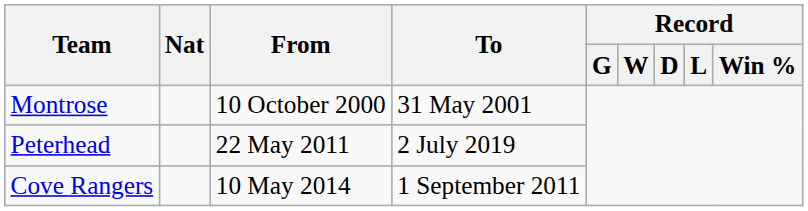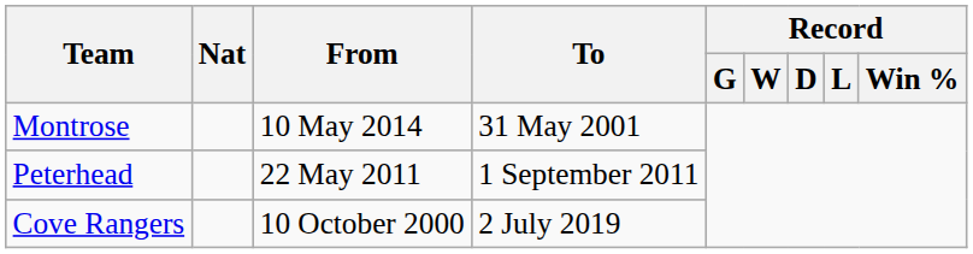Montrose | From: 10 October 2000 -> 10 May 2014
Peterhead | To: 2 July 2019 -> 1 September 2011
Cove Rangers | From: 10 May 2014 -> 10 October 2000
Cove Rangers | To: 1 September 2011 -> 2 July 2019
